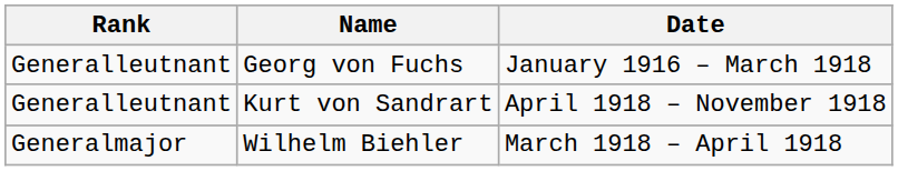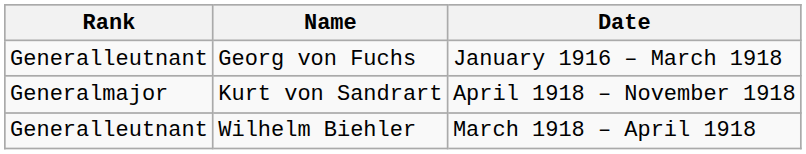Kurt von Sandrart | Rank: Generalleutnant -> Generalmajor
Wilhelm Biehler | Rank: Generalmajor -> Generalleutnant
